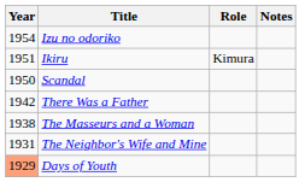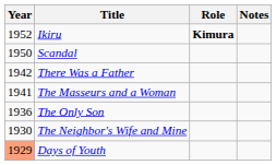- row: 1954 | Izu no odoriko
Ikiru | Year: 1951 -> 1952
Ikiru | Role: normal -> bold
The Masseurs and a Woman | Year: 1938 -> 1941
+ row: 1936 | The Only Son
The Neighbor's Wife and Mine | Year: 1931 -> 1930
